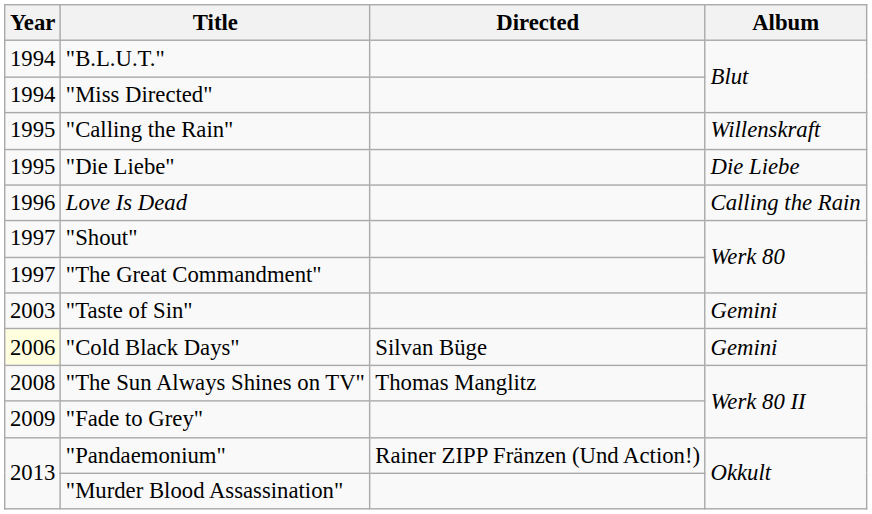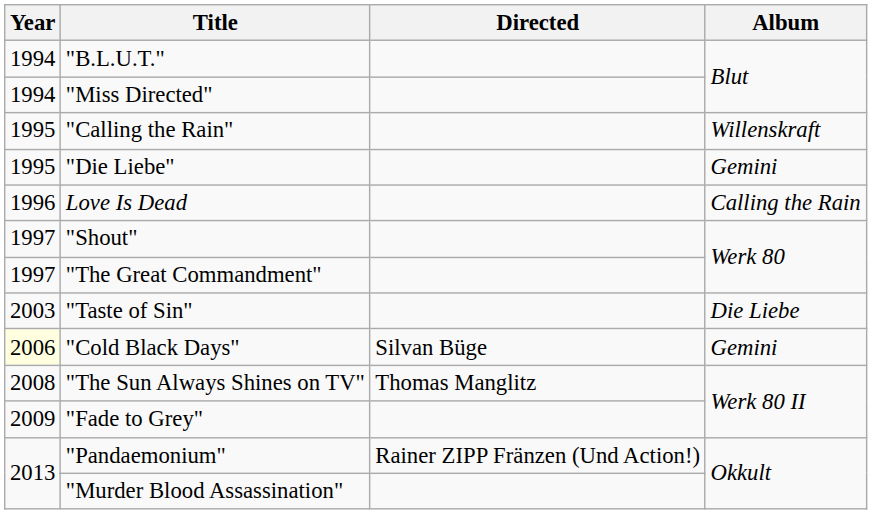"Die Liebe" | Album: Die Liebe -> Gemini
"Taste of Sin" | Album: Gemini -> Die Liebe
